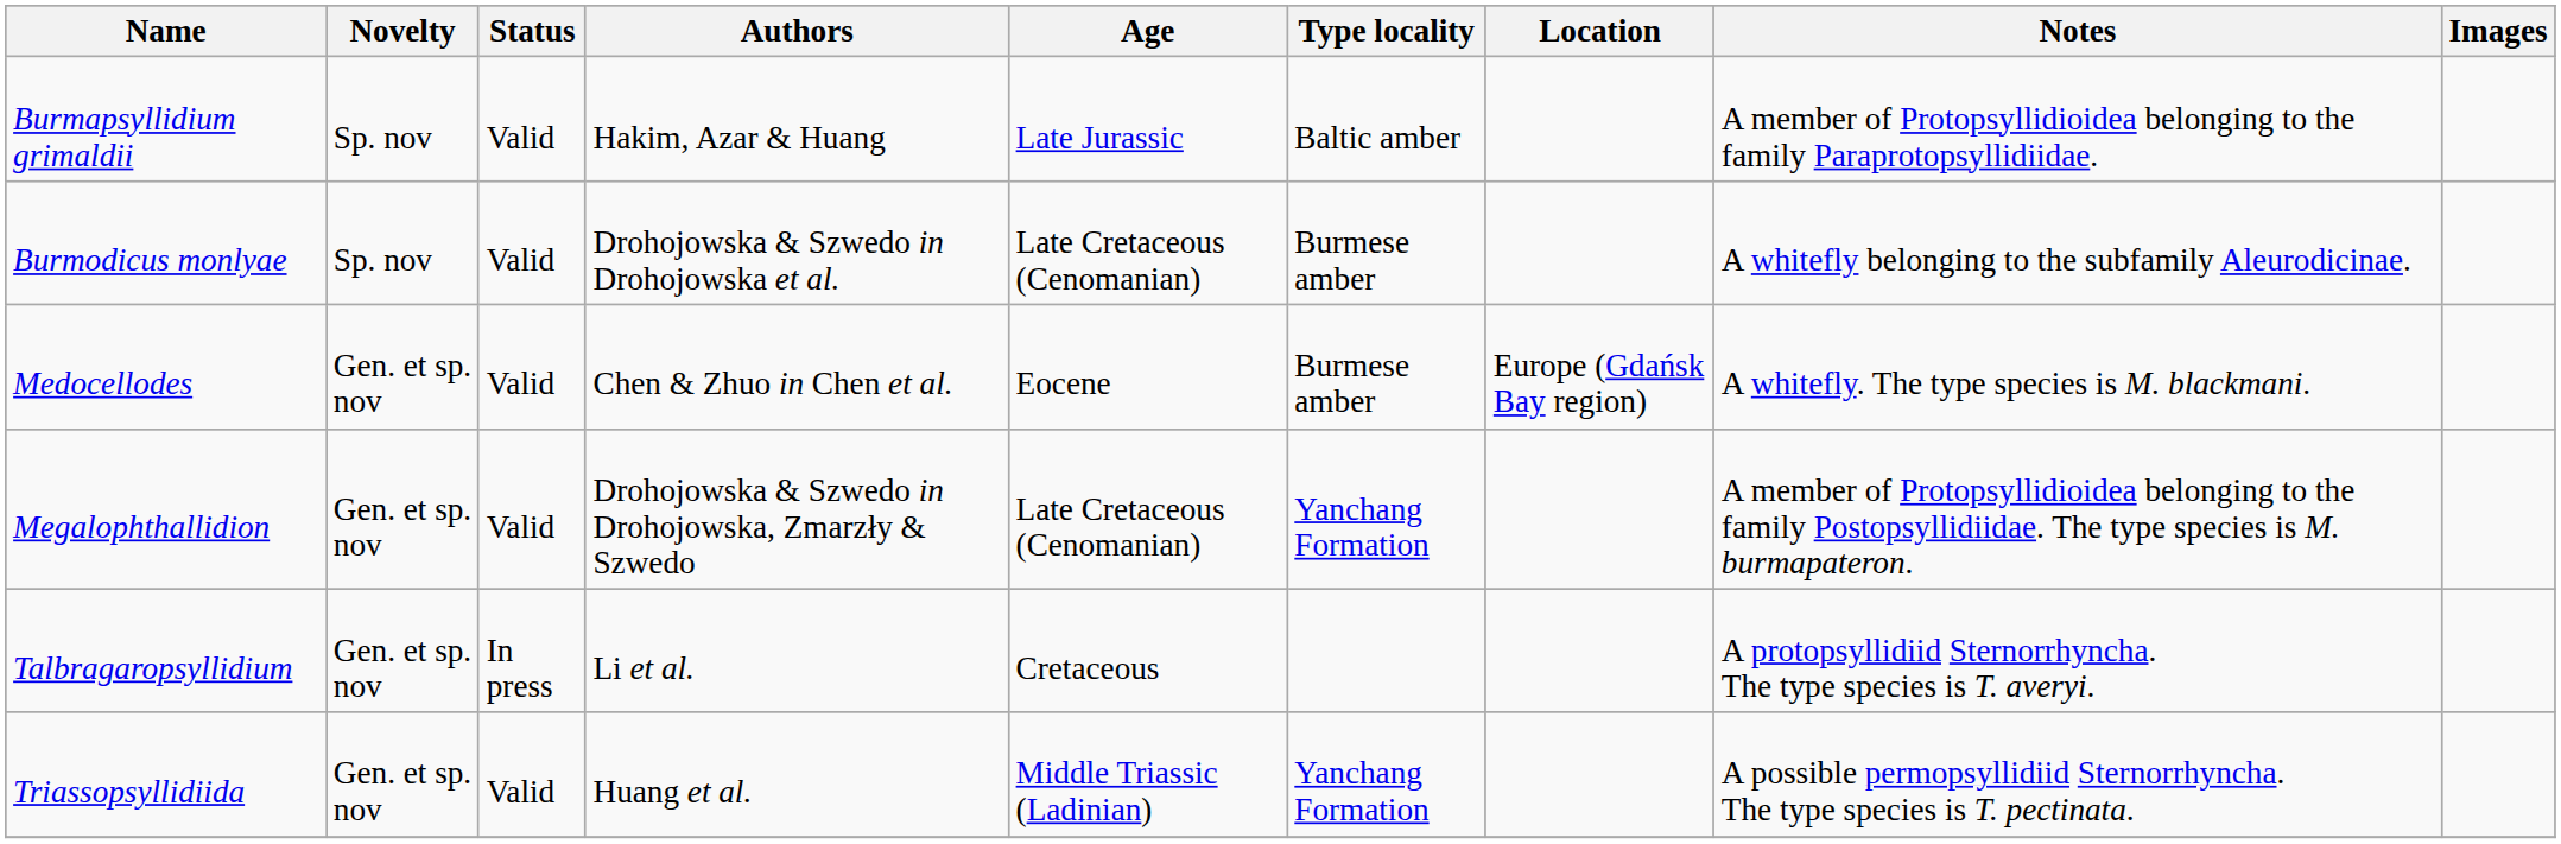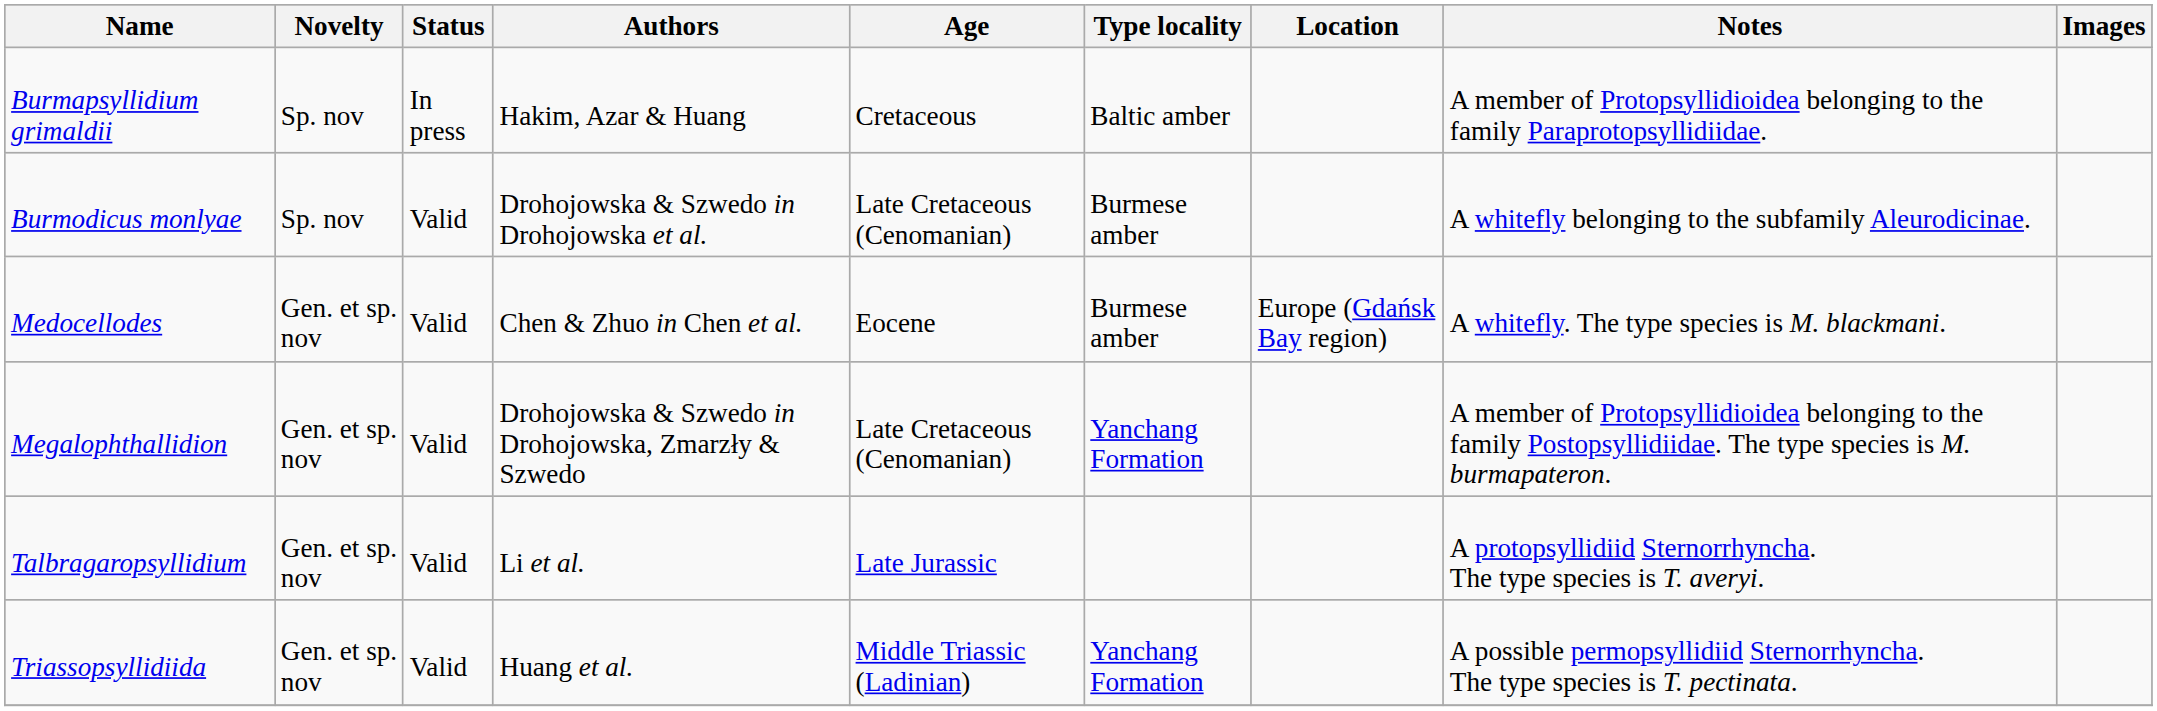Burmapsyllidium grimaldii | Status: Valid -> In press
Burmapsyllidium grimaldii | Age: Late Jurassic -> Cretaceous
Talbragaropsyllidium | Status: In press -> Valid
Talbragaropsyllidium | Age: Cretaceous -> Late Jurassic
